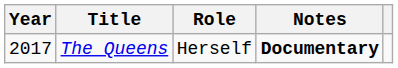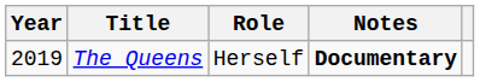The Queens | Year: 2017 -> 2019
